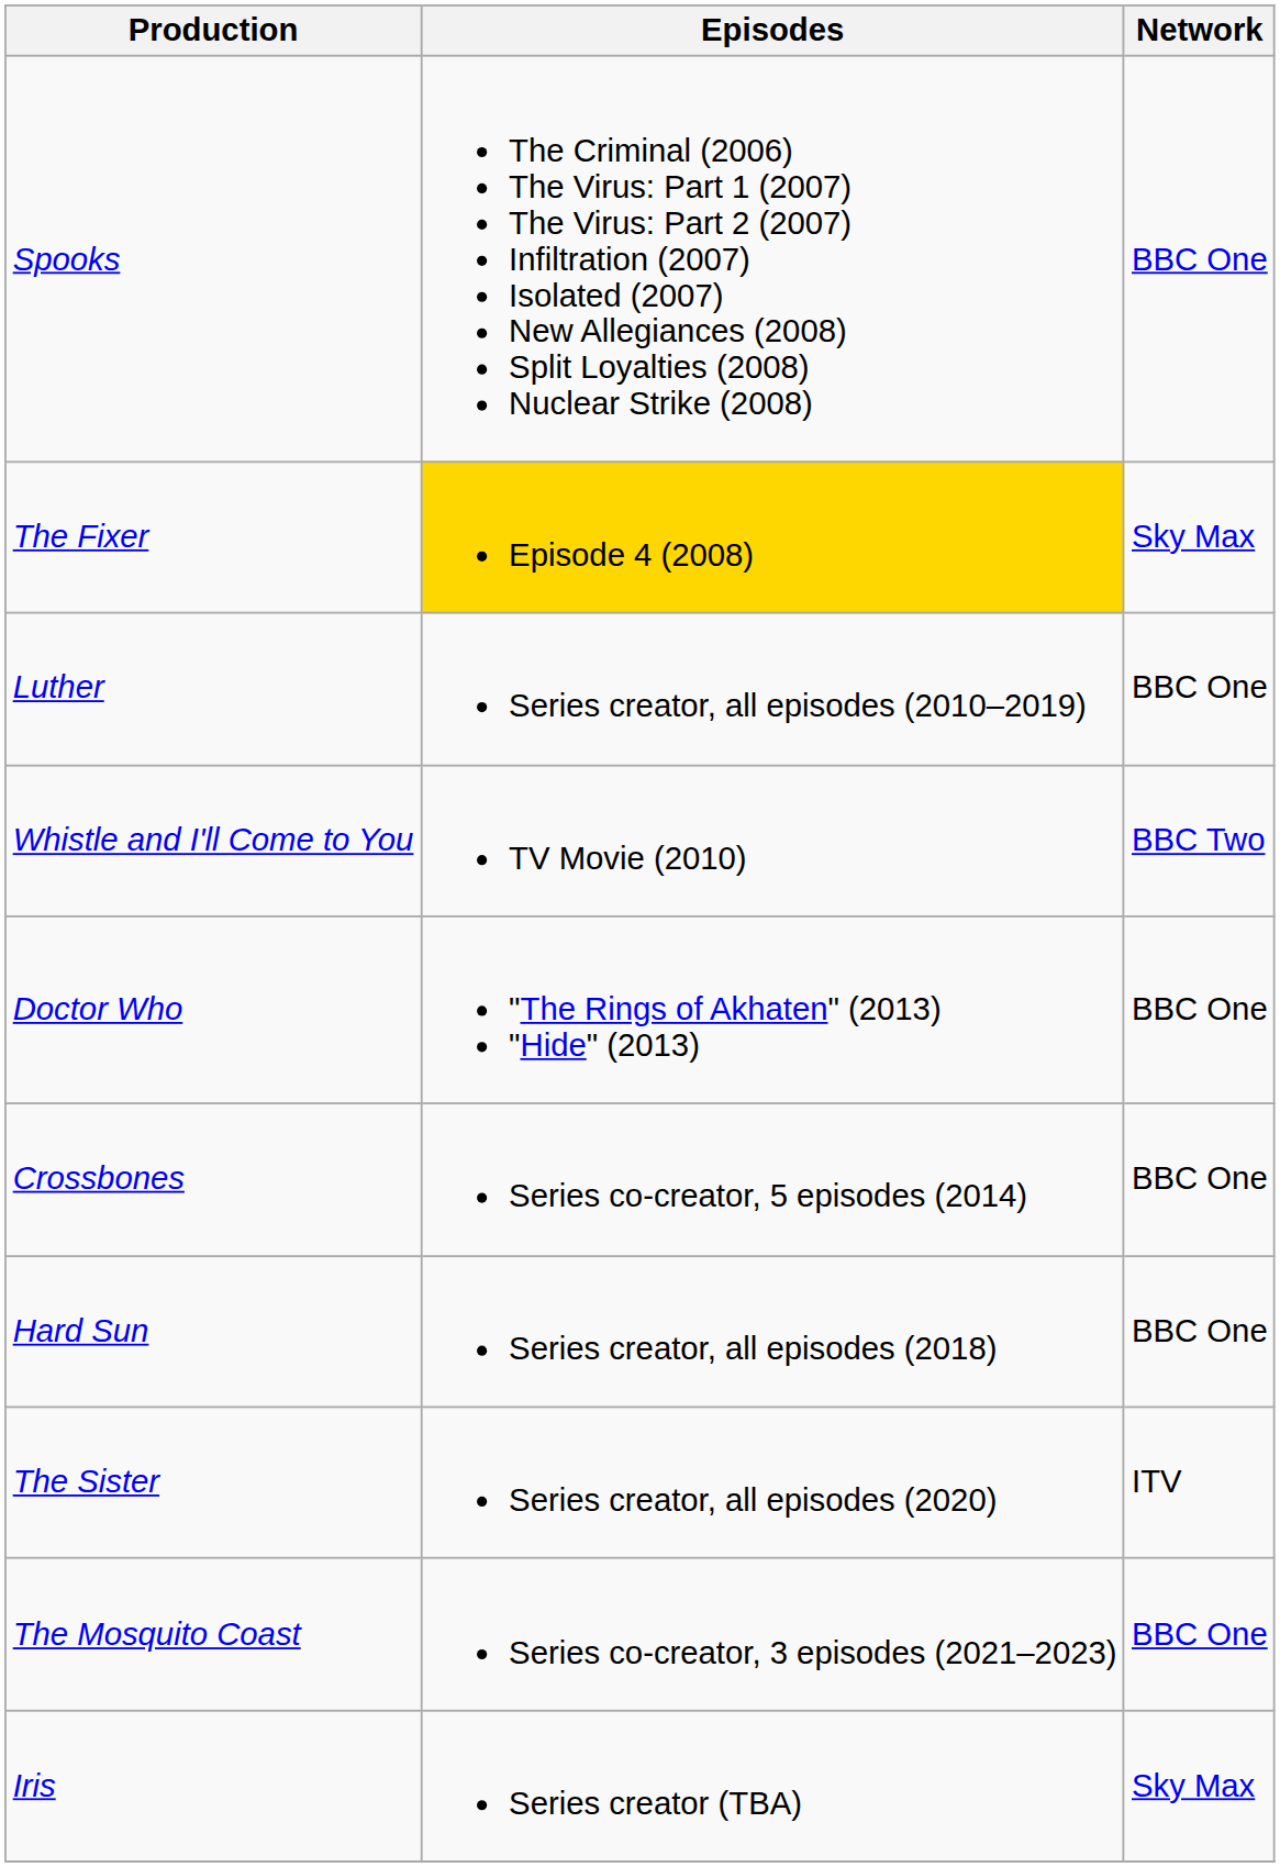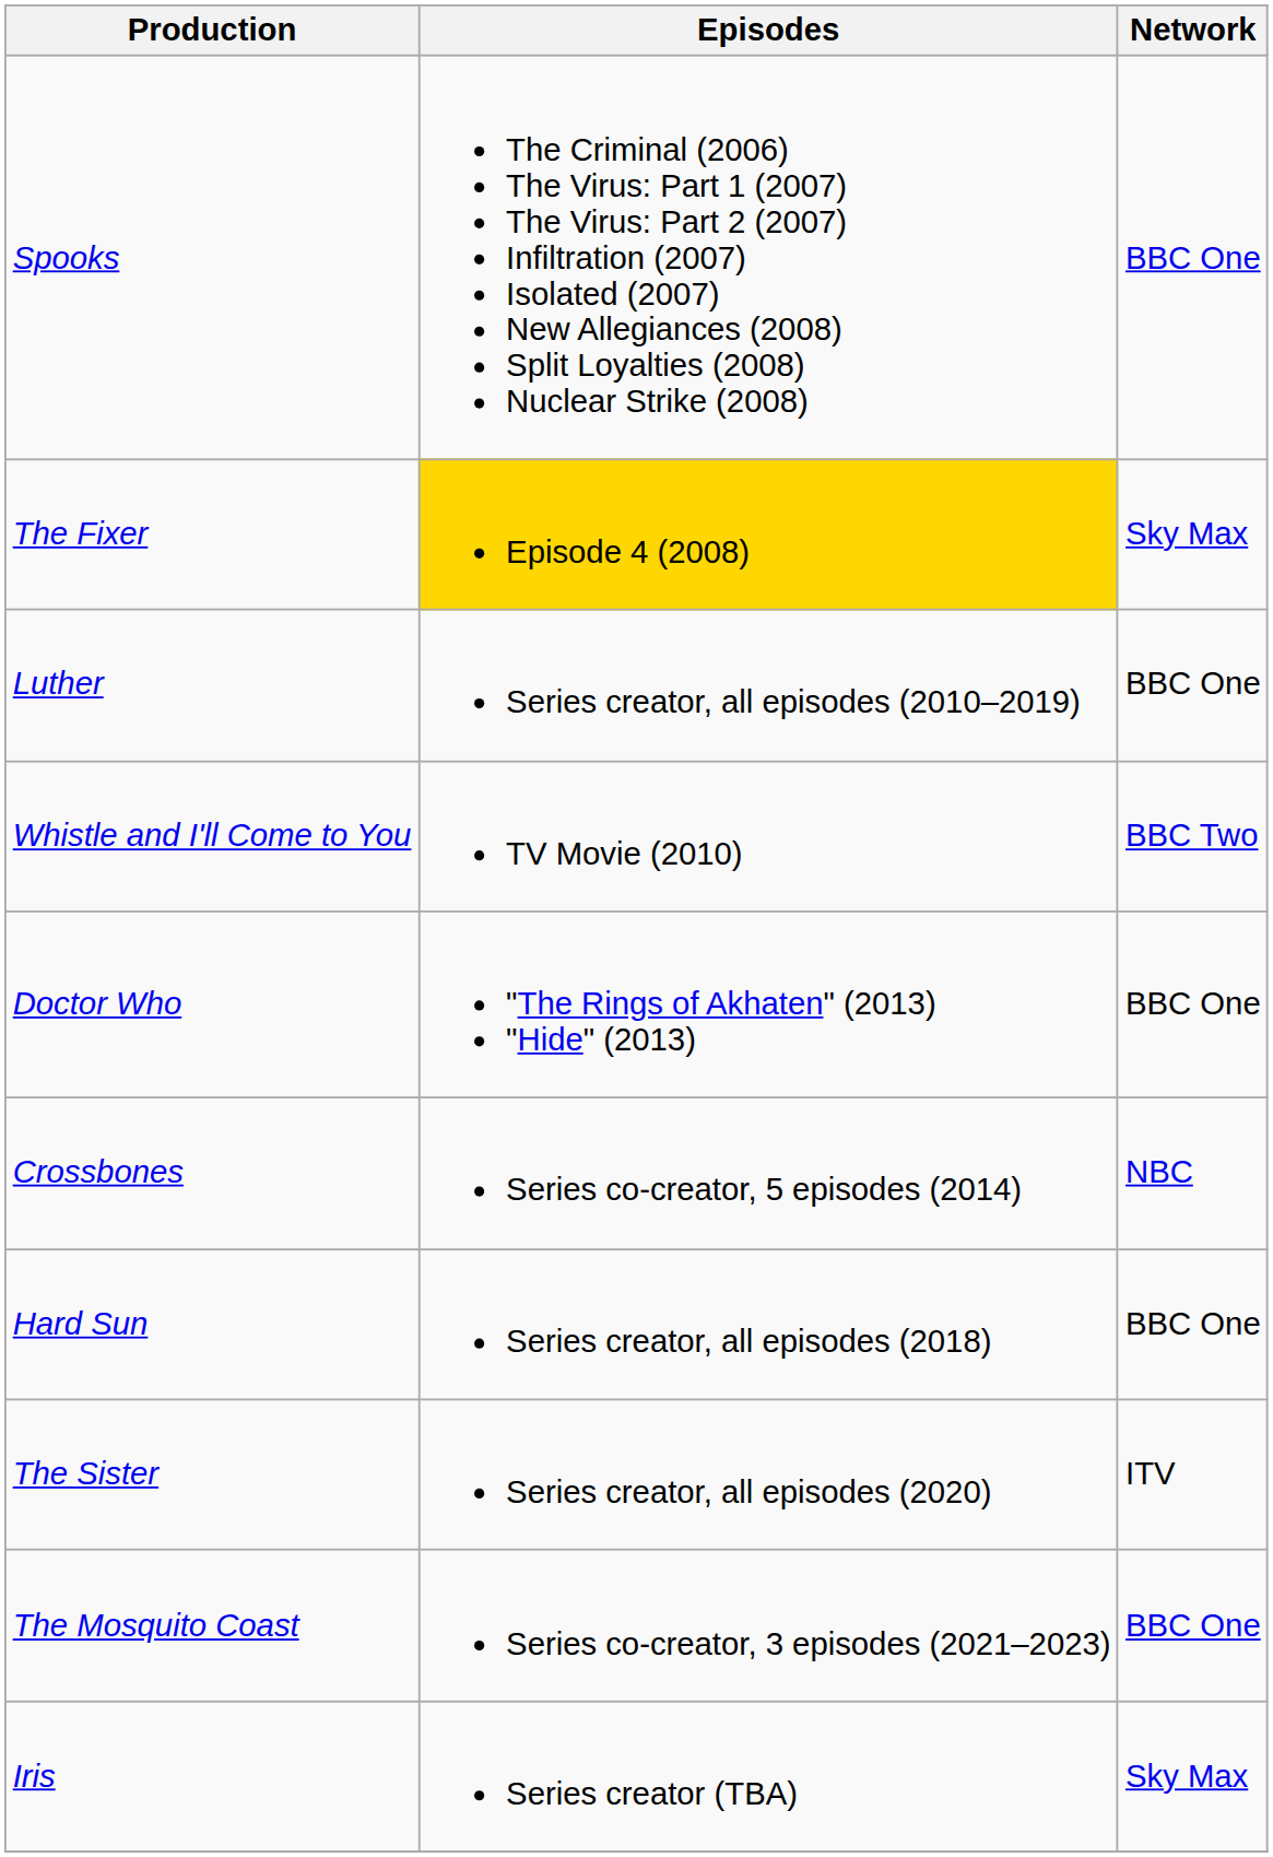Crossbones | Network: BBC One -> NBC
